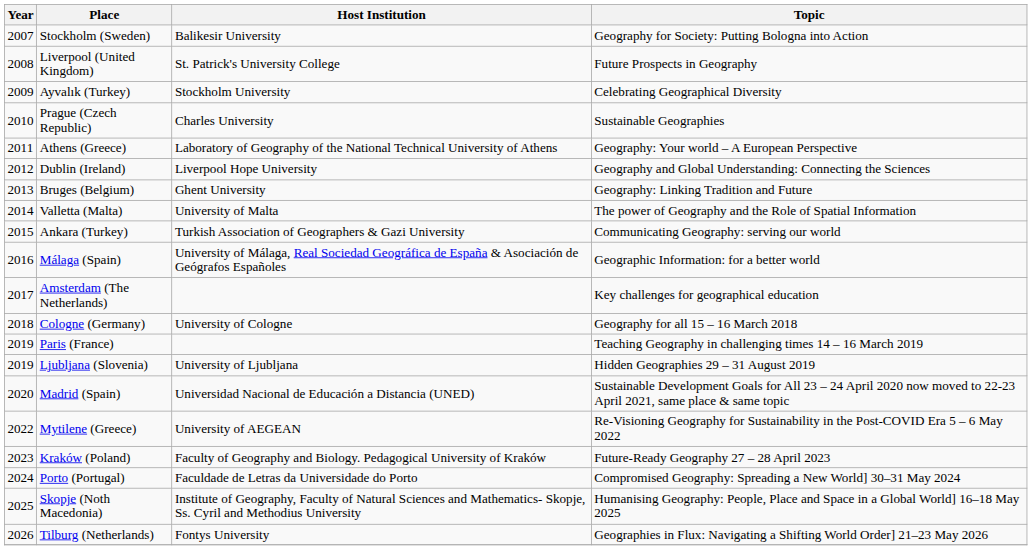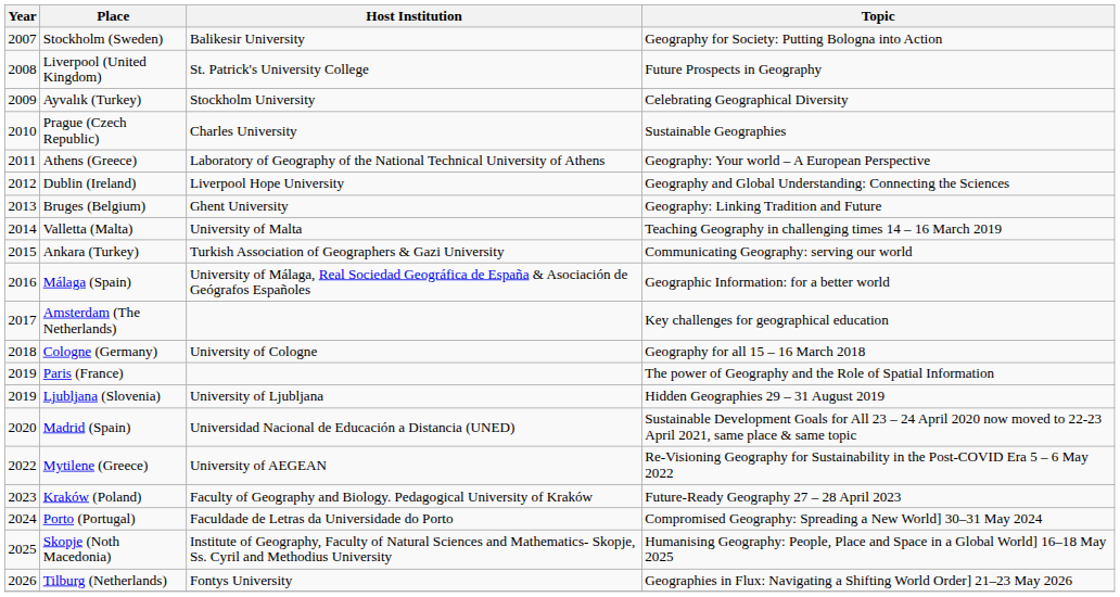Valletta (Malta) | Topic: The power of Geography and the Role of Spatial Information -> Teaching Geography in challenging times 14 – 16 March 2019
Paris (France) | Topic: Teaching Geography in challenging times 14 – 16 March 2019 -> The power of Geography and the Role of Spatial Information
